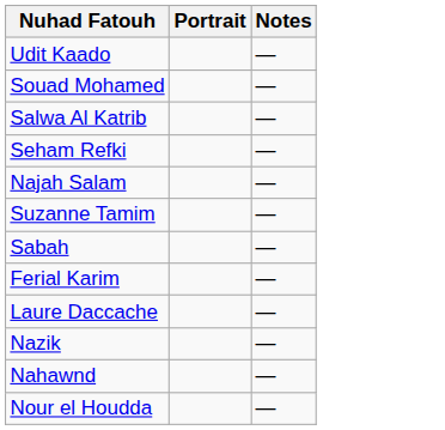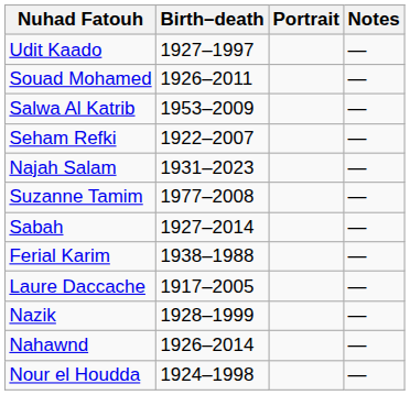+ column: Birth–death | 1927–1997 | 1926–2011 | 1953–2009 | 1922–2007 | 1931–2023 | 1977–2008 | 1927–2014 | 1938–1988 | 1917–2005 | 1928–1999 | 1926–2014 | 1924–1998
